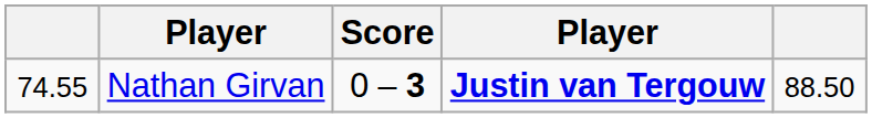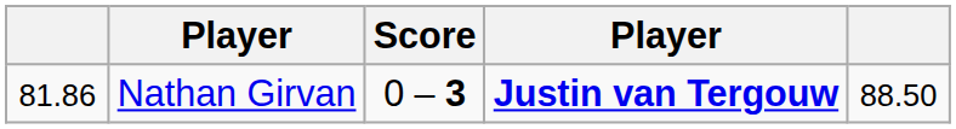Nathan Girvan | column 1: 74.55 -> 81.86
